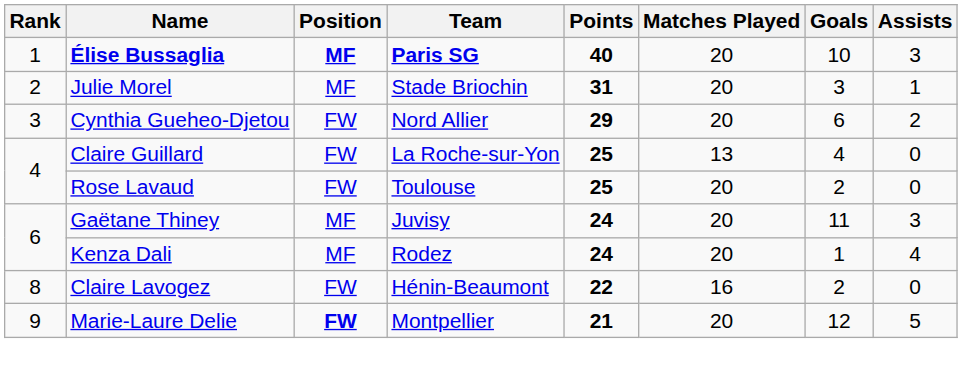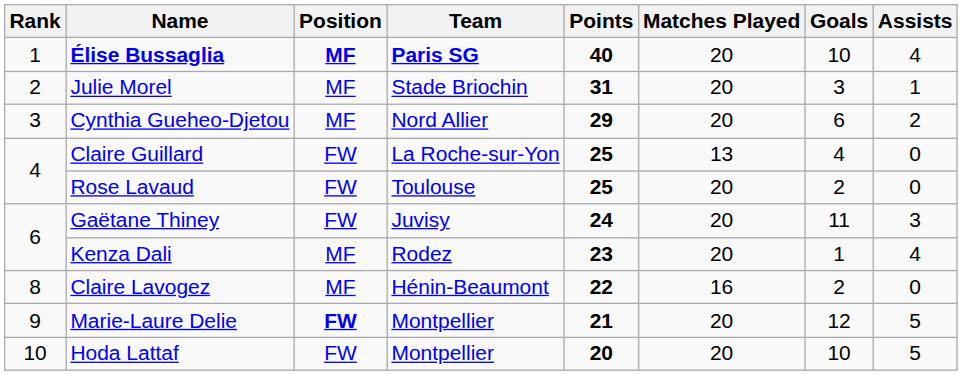Élise Bussaglia | Assists: 3 -> 4
Cynthia Gueheo-Djetou | Position: FW -> MF
Gaëtane Thiney | Position: MF -> FW
Kenza Dali | Points: 24 -> 23
Claire Lavogez | Position: FW -> MF
+ row: 10 | Hoda Lattaf | FW | Montpellier | 20 | 20 | 10 | 5
